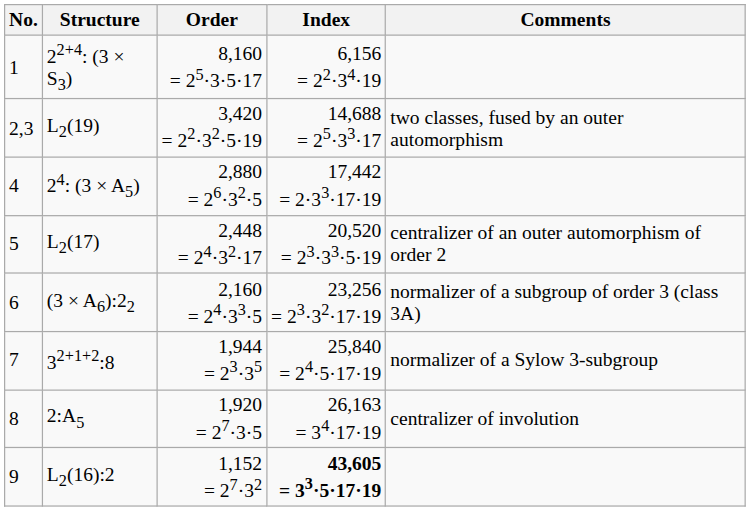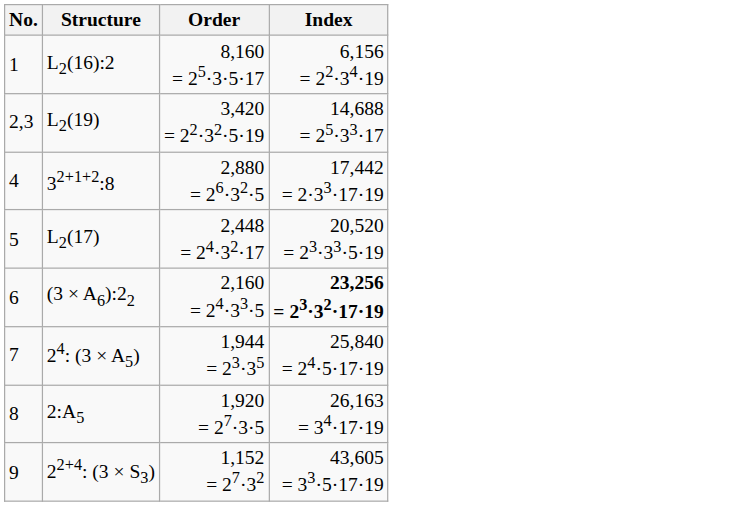- column: Comments | two classes, fused by an outer automorphism | centralizer of an outer automorphism of order 2 | normalizer of a subgroup of order 3 (class 3A) | normalizer of a Sylow 3-subgroup | centralizer of involution
1 | Structure: 22+4: (3 × S3) -> L2(16):2
4 | Structure: 24: (3 × A5) -> 32+1+2:8
6 | Index: normal -> bold
7 | Structure: 32+1+2:8 -> 24: (3 × A5)
9 | Structure: L2(16):2 -> 22+4: (3 × S3)
9 | Index: bold -> normal
